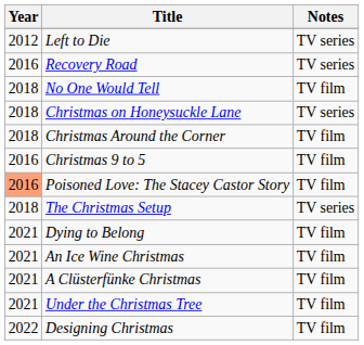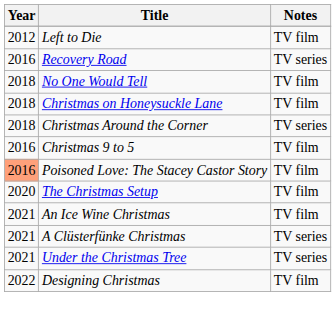Left to Die | Notes: TV series -> TV film
Christmas on Honeysuckle Lane | Notes: TV series -> TV film
Christmas Around the Corner | Notes: TV film -> TV series
The Christmas Setup | Year: 2018 -> 2020
The Christmas Setup | Notes: TV series -> TV film
- row: 2021 | Dying to Belong | TV film
A Clüsterfünke Christmas | Notes: TV film -> TV series
Under the Christmas Tree | Notes: TV film -> TV series
